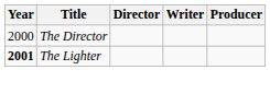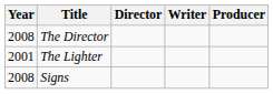The Director | Year: 2000 -> 2008
The Lighter | Year: bold -> normal
+ row: 2008 | Signs
